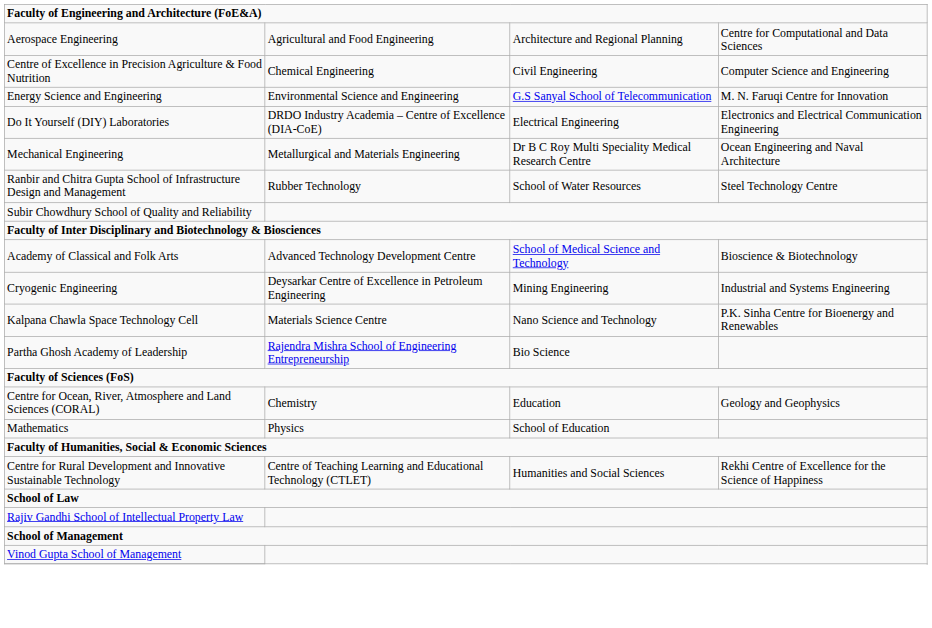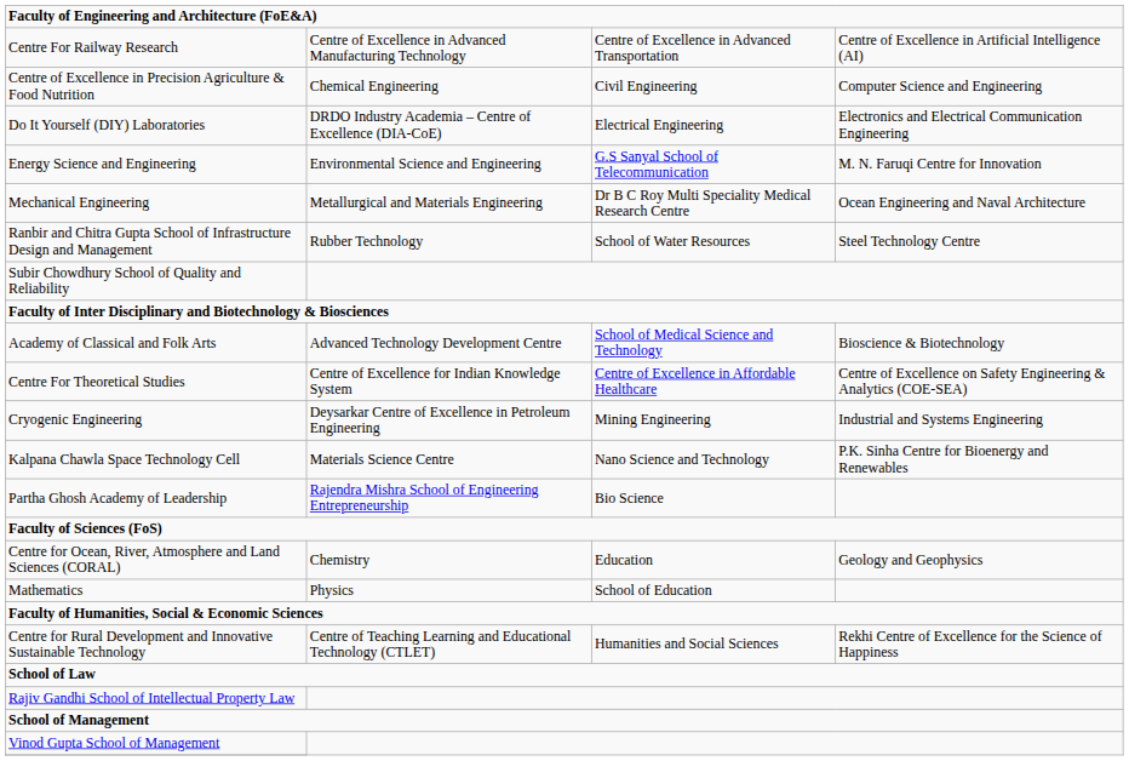- row: Aerospace Engineering | Agricultural and Food Engineering | Architecture and Regional Planning | Centre for Computational and Data Sciences
+ row: Centre For Railway Research | Centre of Excellence in Advanced Manufacturing Technology | Centre of Excellence in Advanced Transportation | Centre of Excellence in Artificial Intelligence (AI)
rows swapped: Do It Yourself (DIY) Laboratories <-> Energy Science and Engineering
+ row: Centre For Theoretical Studies | Centre of Excellence for Indian Knowledge System | Centre of Excellence in Affordable Healthcare | Centre of Excellence on Safety Engineering & Analytics (COE-SEA)
